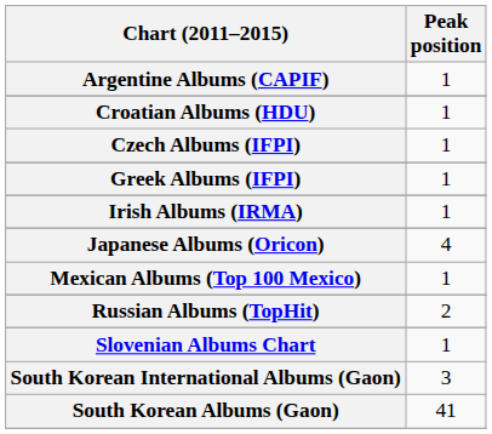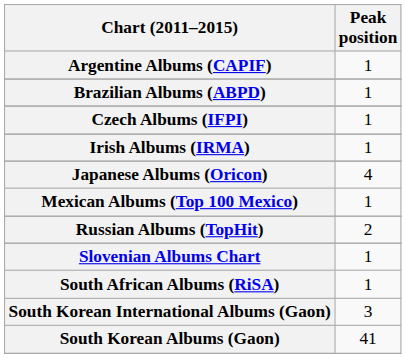+ row: Brazilian Albums (ABPD) | 1
- row: Croatian Albums (HDU) | 1
- row: Greek Albums (IFPI) | 1
+ row: South African Albums (RiSA) | 1
